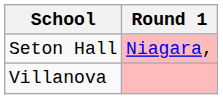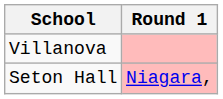rows swapped: Seton Hall <-> Villanova
